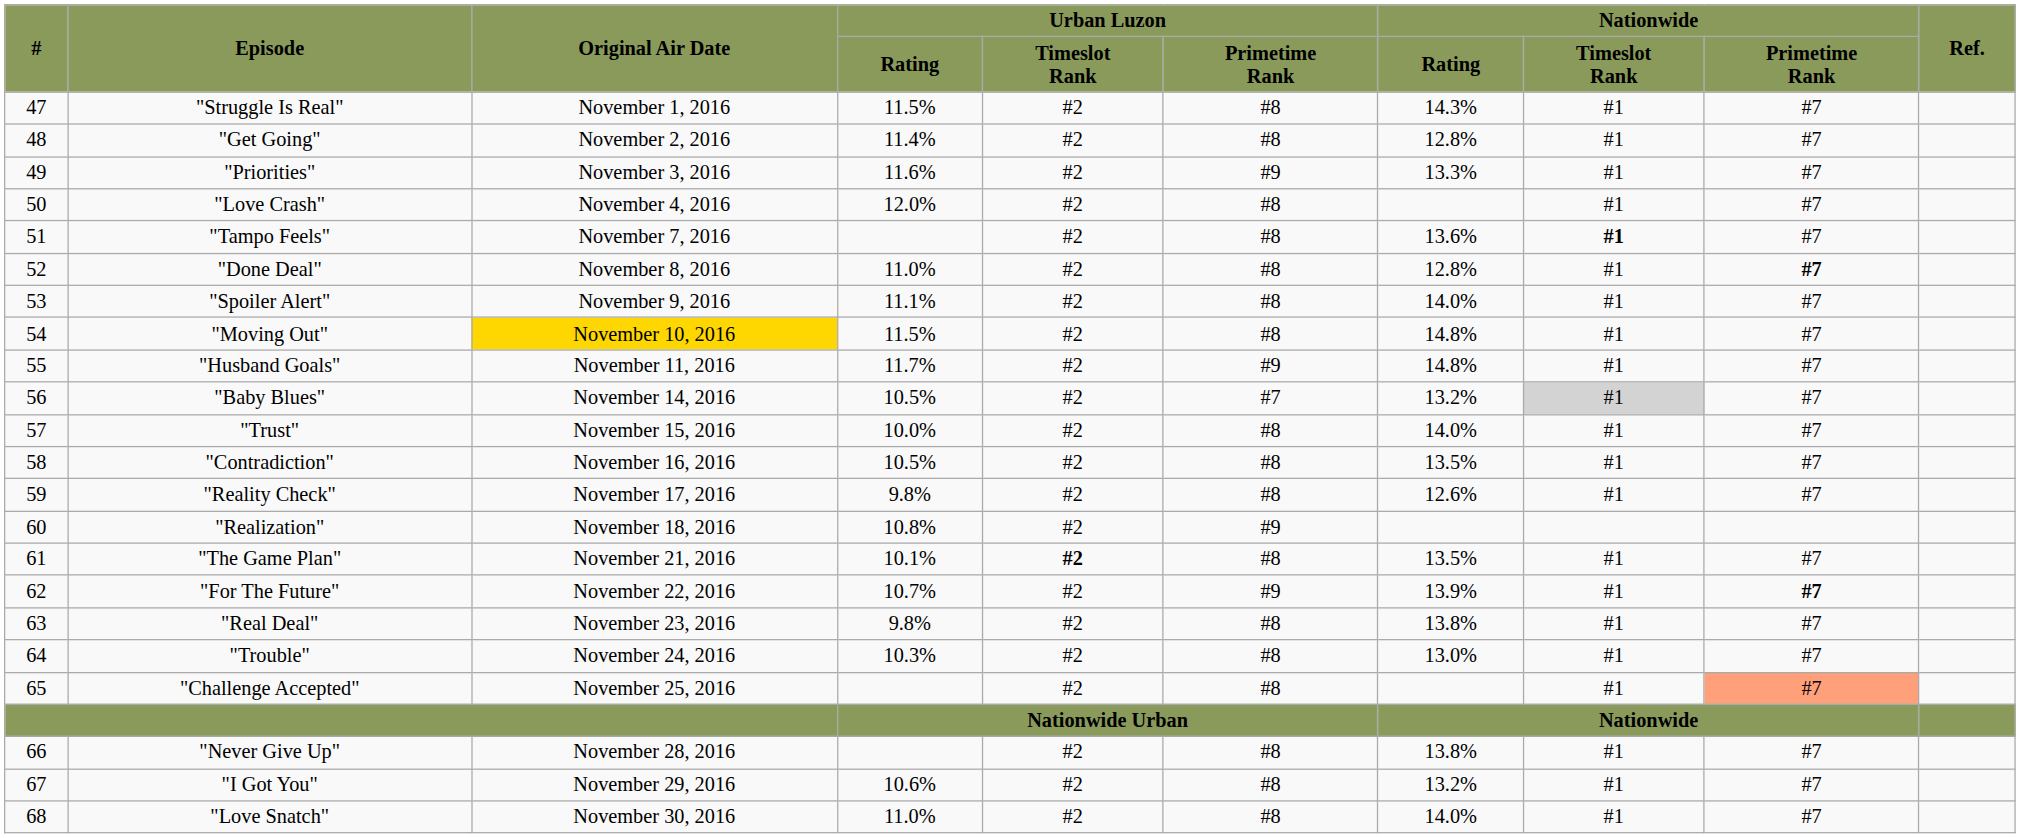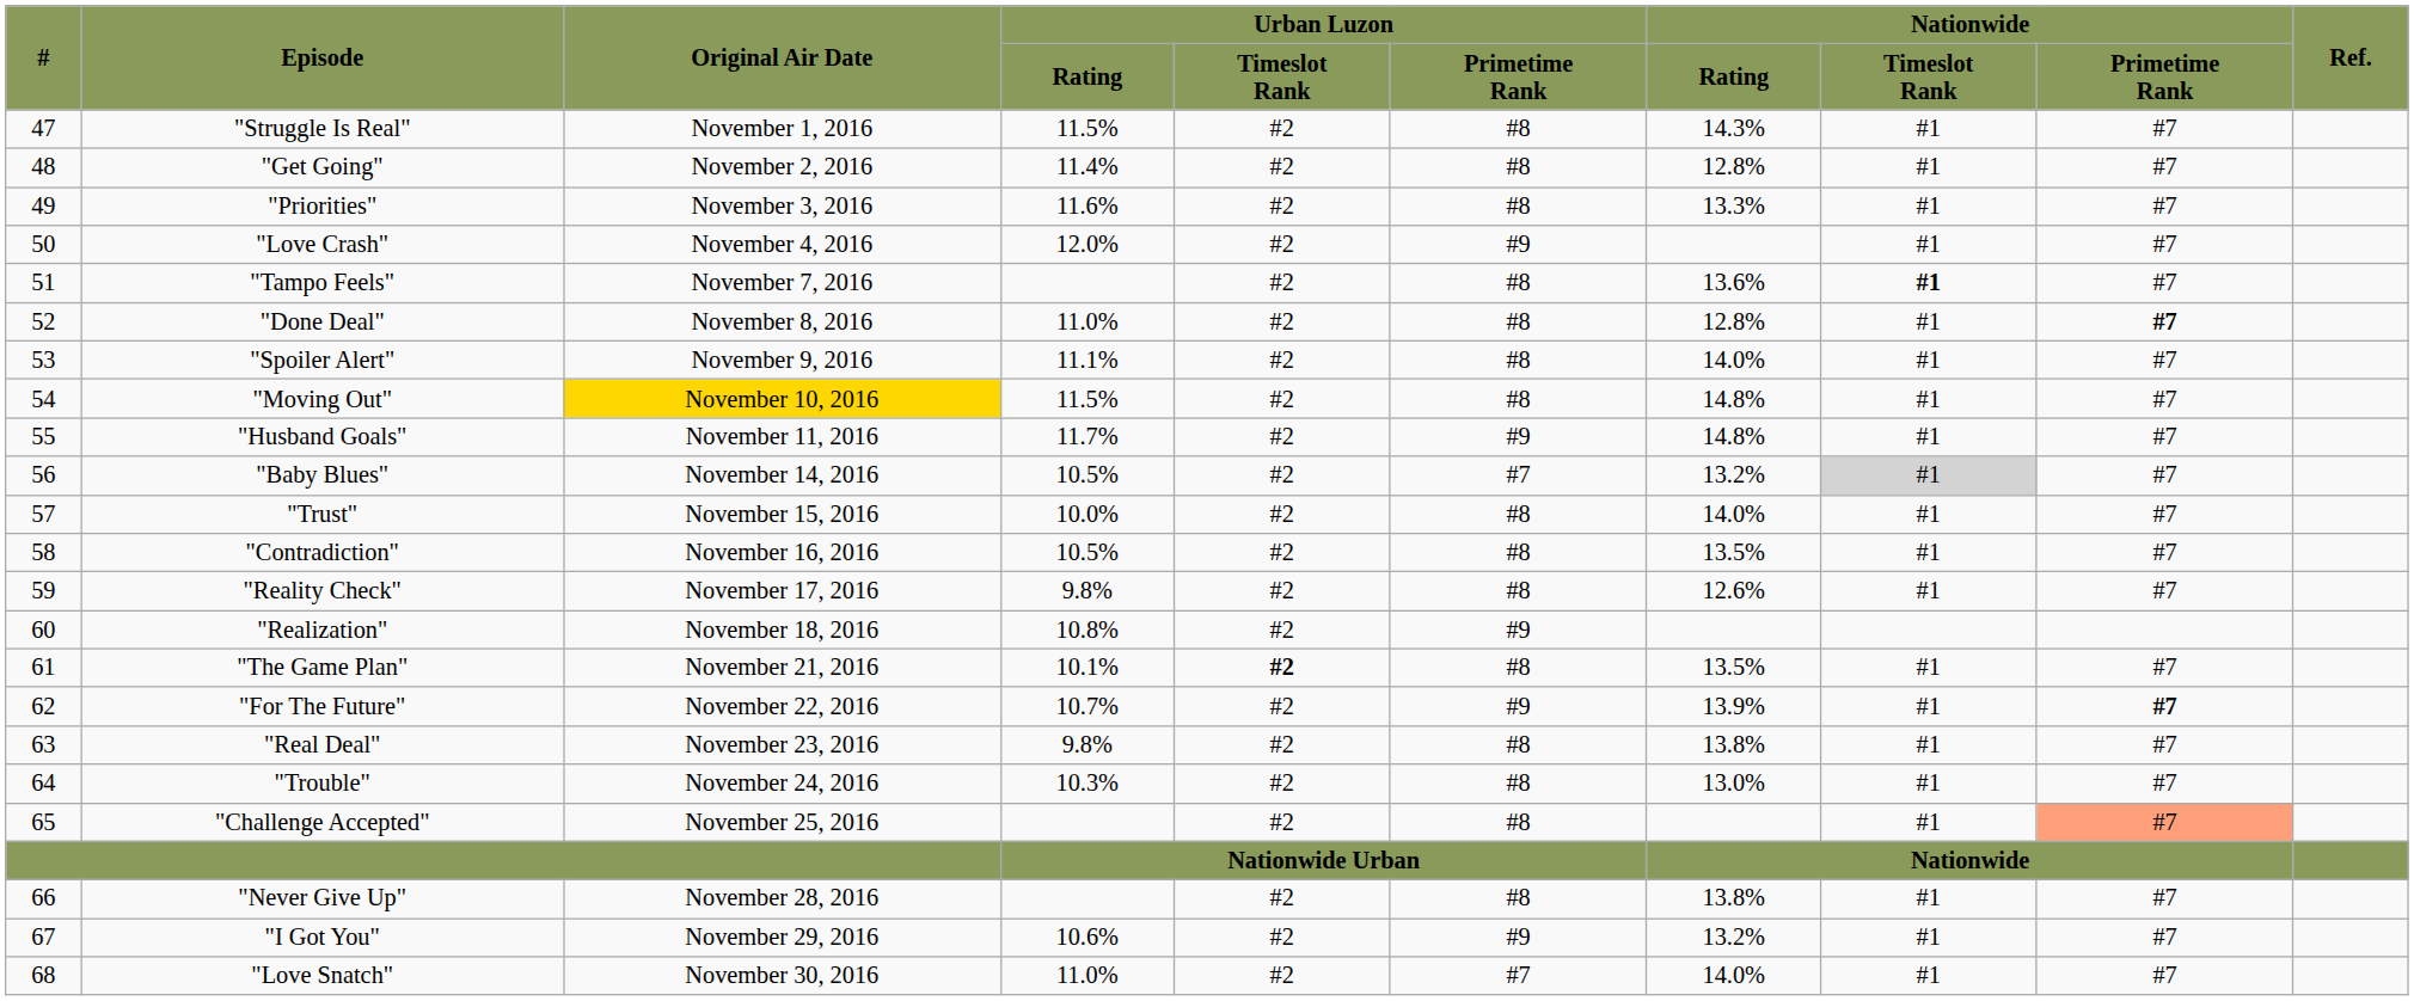"Priorities" | Urban Luzon / Primetime Rank: #9 -> #8
"Love Crash" | Urban Luzon / Primetime Rank: #8 -> #9
"I Got You" | Urban Luzon / Primetime Rank: #8 -> #9
"Love Snatch" | Urban Luzon / Primetime Rank: #8 -> #7
